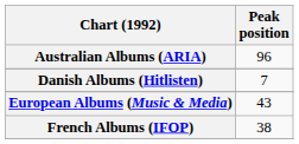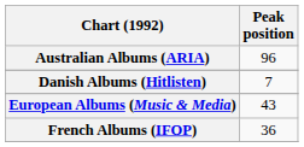French Albums (IFOP) | Peak position: 38 -> 36
